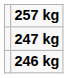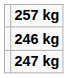rows swapped: 247 kg <-> 246 kg
